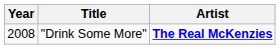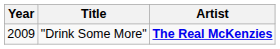"Drink Some More" | Year: 2008 -> 2009
